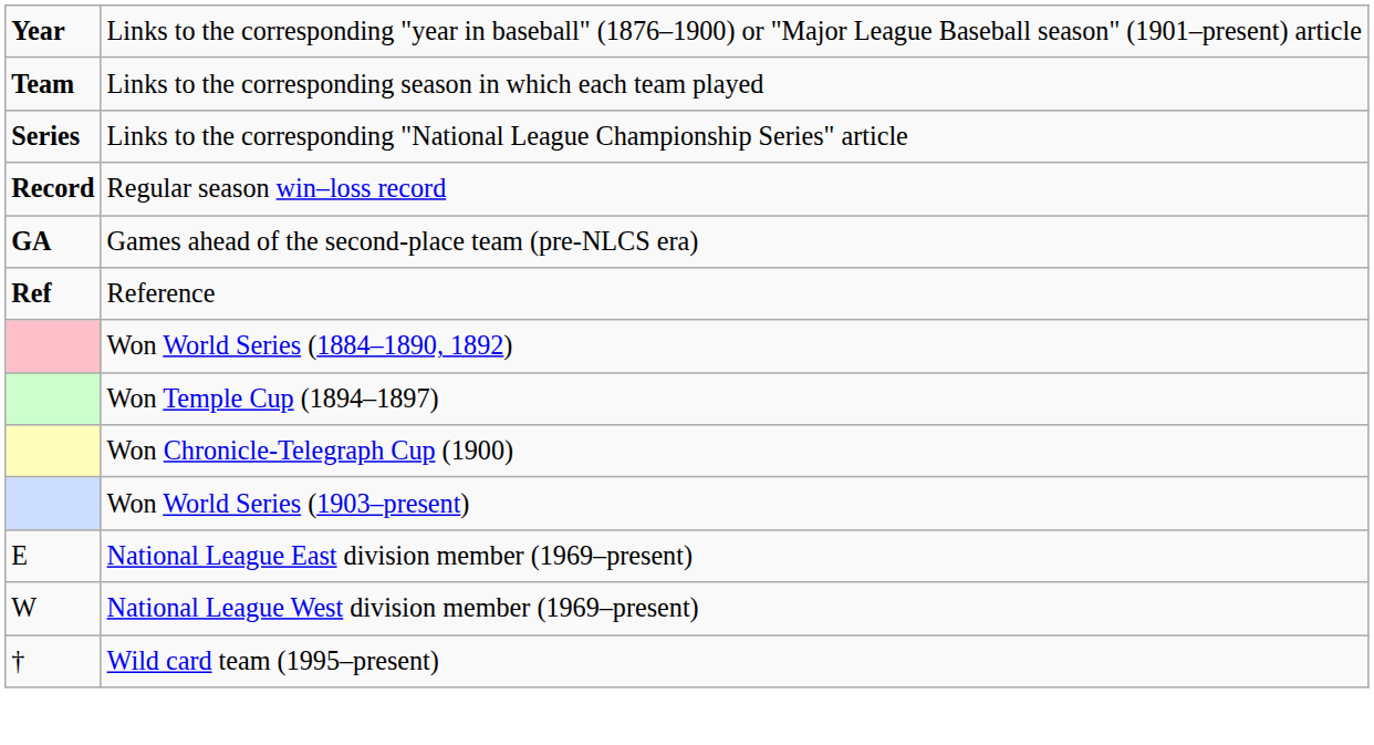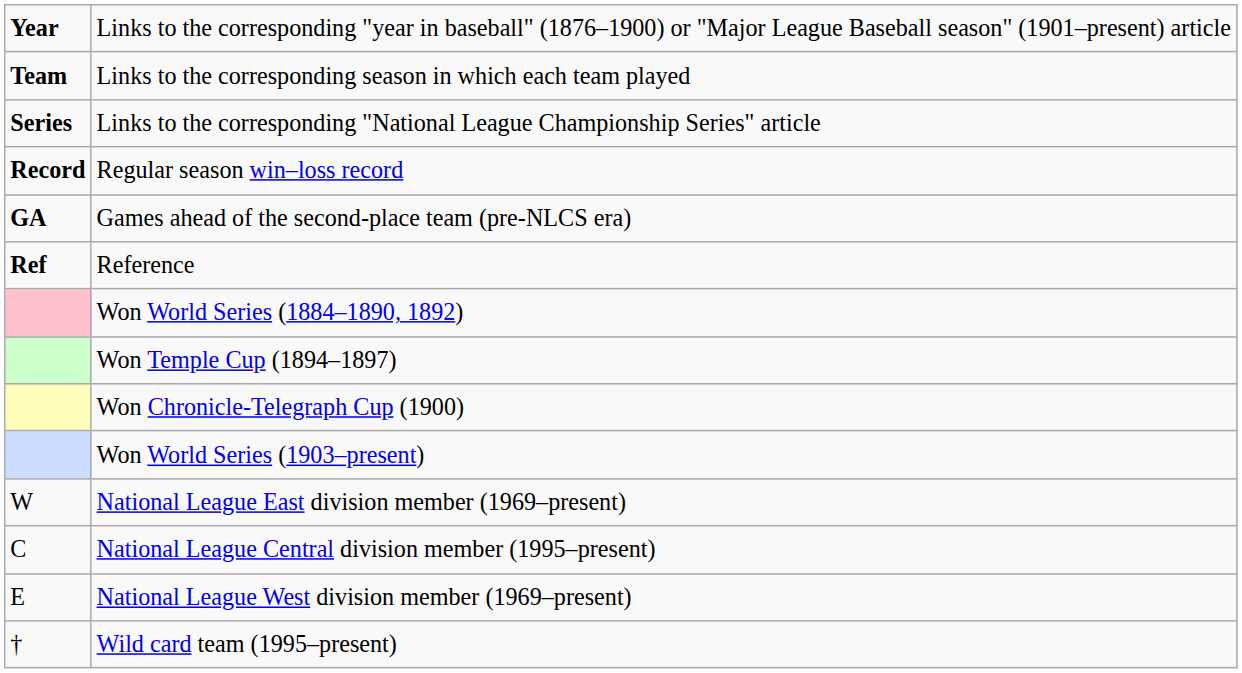National League East division member (1969–present) | column 1: E -> W
+ row: C | National League Central division member (1995–present)
National League West division member (1969–present) | column 1: W -> E
